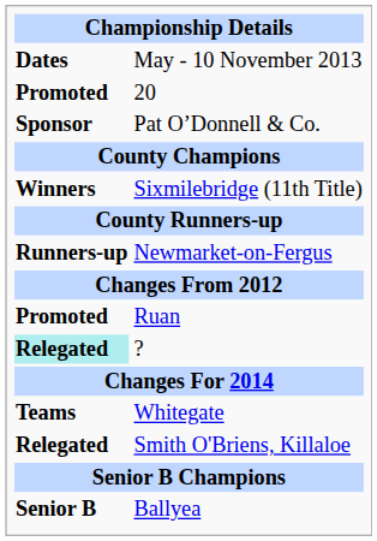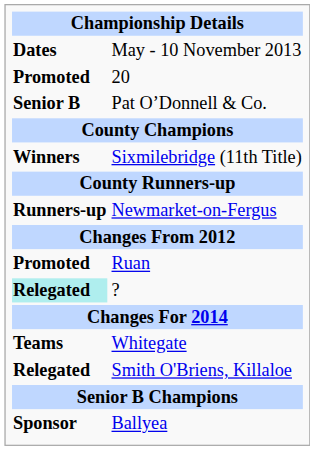Pat O’Donnell & Co. | column 1: Sponsor -> Senior B
Ballyea | column 1: Senior B -> Sponsor
